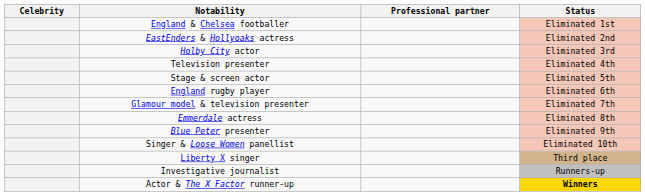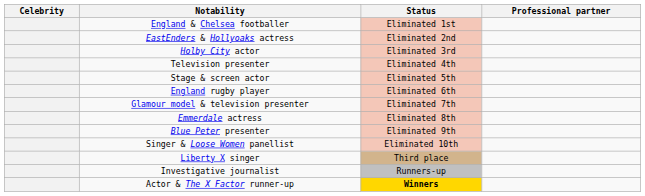columns swapped: Professional partner <-> Status
